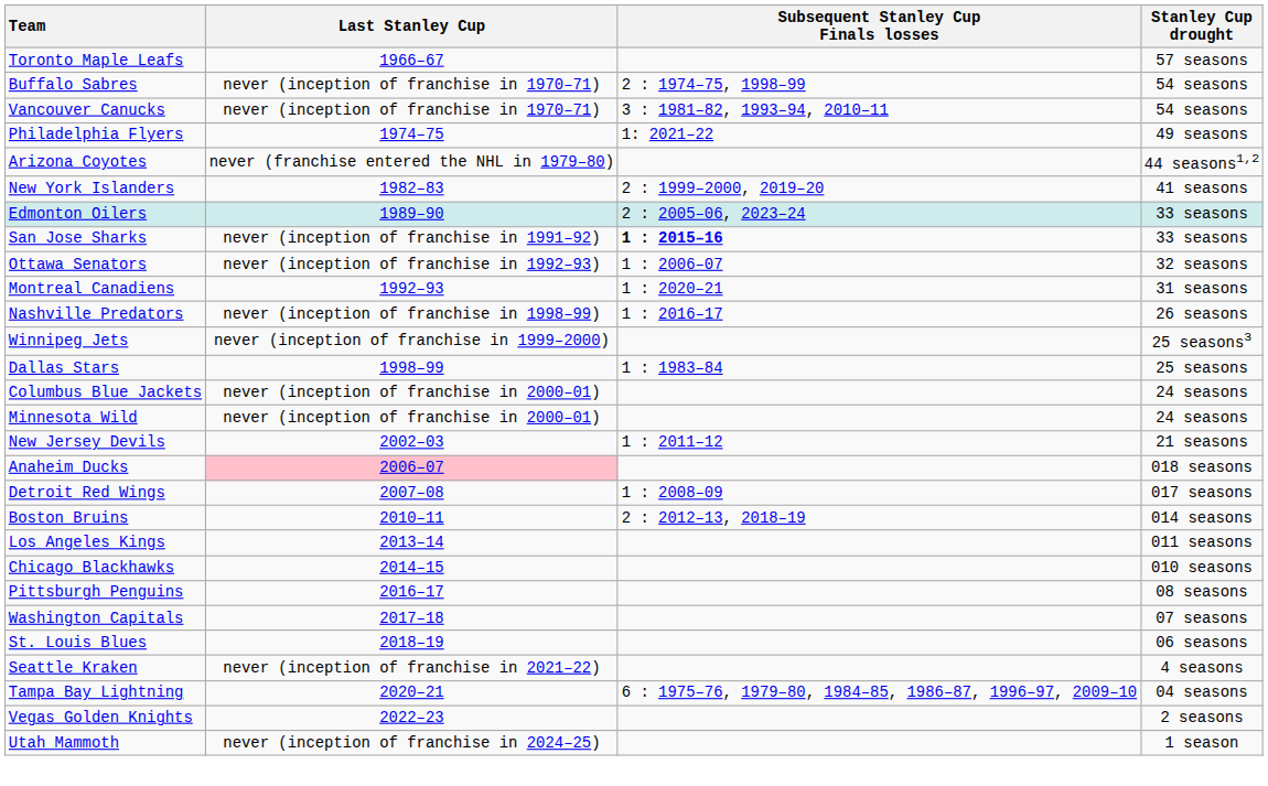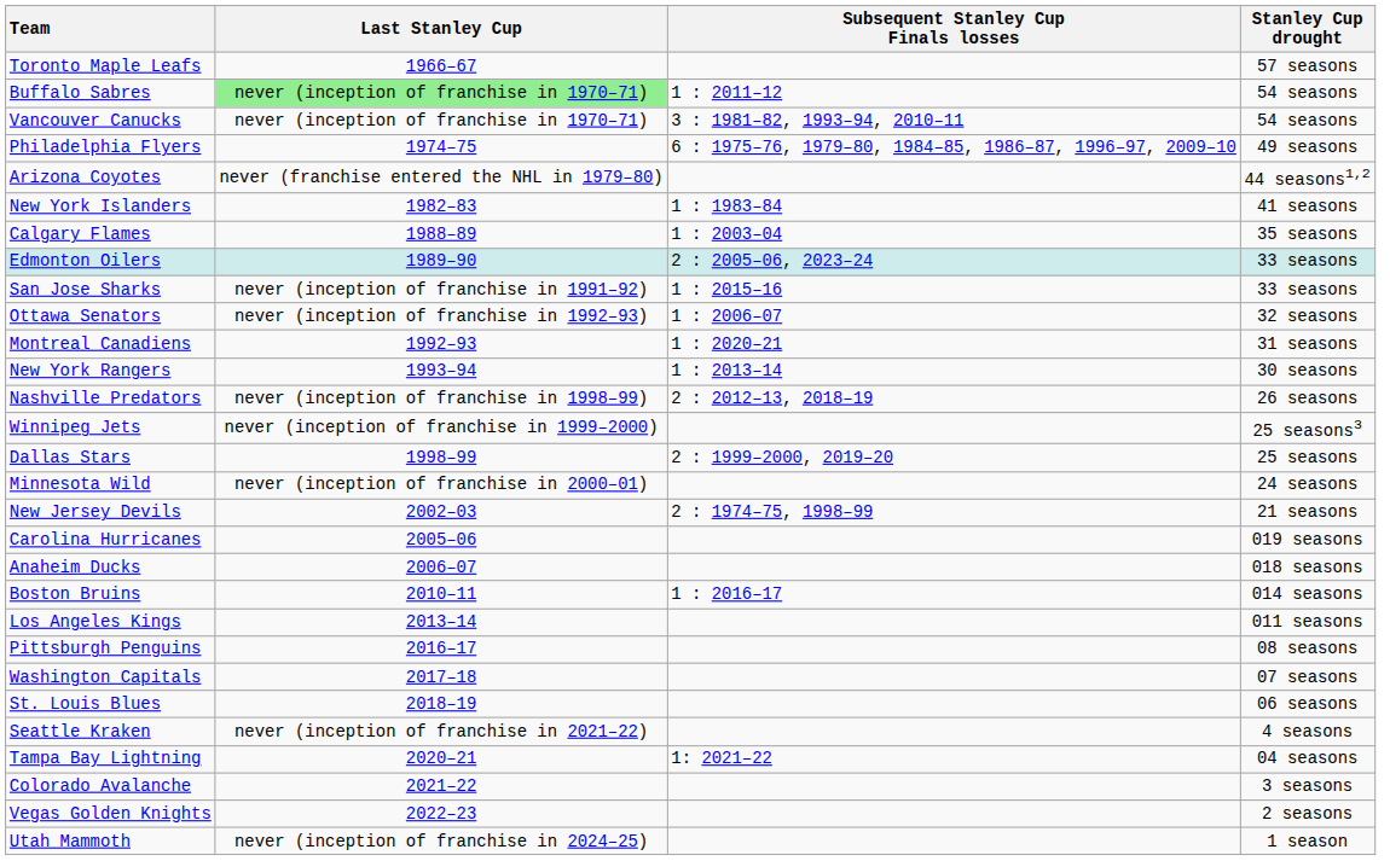Buffalo Sabres | Last Stanley Cup: no background -> lightgreen background
Buffalo Sabres | Subsequent Stanley Cup Finals losses: 2 : 1974–75, 1998–99 -> 1 : 2011–12
Philadelphia Flyers | Subsequent Stanley Cup Finals losses: 1: 2021–22 -> 6 : 1975–76, 1979–80, 1984–85, 1986–87, 1996–97, 2009–10
New York Islanders | Subsequent Stanley Cup Finals losses: 2 : 1999–2000, 2019–20 -> 1 : 1983–84
+ row: Calgary Flames | 1988–89 | 1 : 2003–04 | 35 seasons
San Jose Sharks | Subsequent Stanley Cup Finals losses: bold -> normal
+ row: New York Rangers | 1993–94 | 1 : 2013–14 | 30 seasons
Nashville Predators | Subsequent Stanley Cup Finals losses: 1 : 2016–17 -> 2 : 2012–13, 2018–19
Dallas Stars | Subsequent Stanley Cup Finals losses: 1 : 1983–84 -> 2 : 1999–2000, 2019–20
- row: Columbus Blue Jackets | never (inception of franchise in 2000–01) | 24 seasons
New Jersey Devils | Subsequent Stanley Cup Finals losses: 1 : 2011–12 -> 2 : 1974–75, 1998–99
+ row: Carolina Hurricanes | 2005–06 | 019 seasons
Anaheim Ducks | Last Stanley Cup: pink background -> no background
- row: Detroit Red Wings | 2007–08 | 1 : 2008–09 | 017 seasons
Boston Bruins | Subsequent Stanley Cup Finals losses: 2 : 2012–13, 2018–19 -> 1 : 2016–17
- row: Chicago Blackhawks | 2014–15 | 010 seasons
Tampa Bay Lightning | Subsequent Stanley Cup Finals losses: 6 : 1975–76, 1979–80, 1984–85, 1986–87, 1996–97, 2009–10 -> 1: 2021–22
+ row: Colorado Avalanche | 2021–22 | 3 seasons
